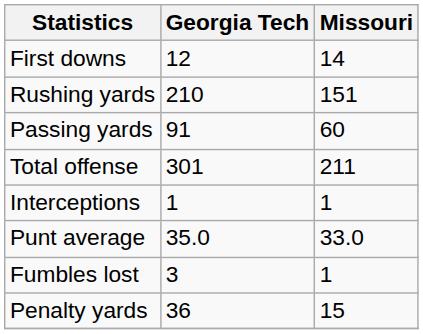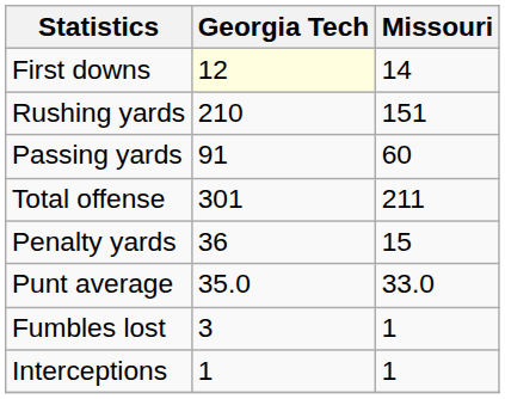First downs | Georgia Tech: no background -> lightyellow background
rows swapped: Interceptions <-> Penalty yards
